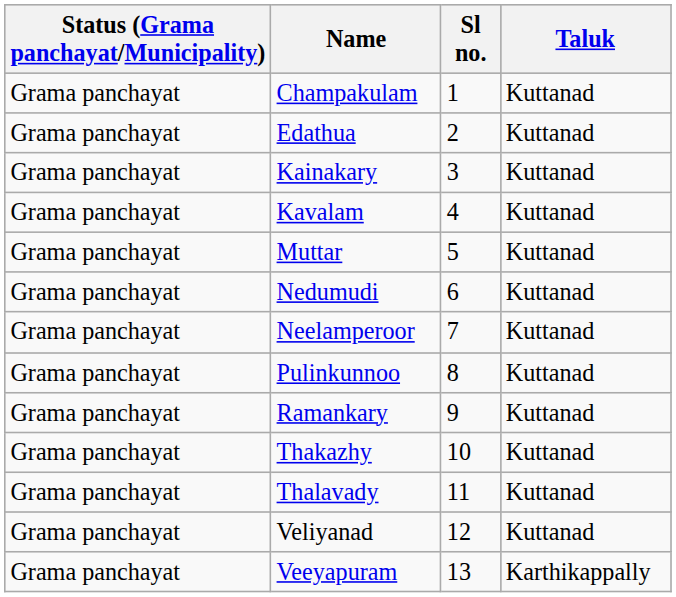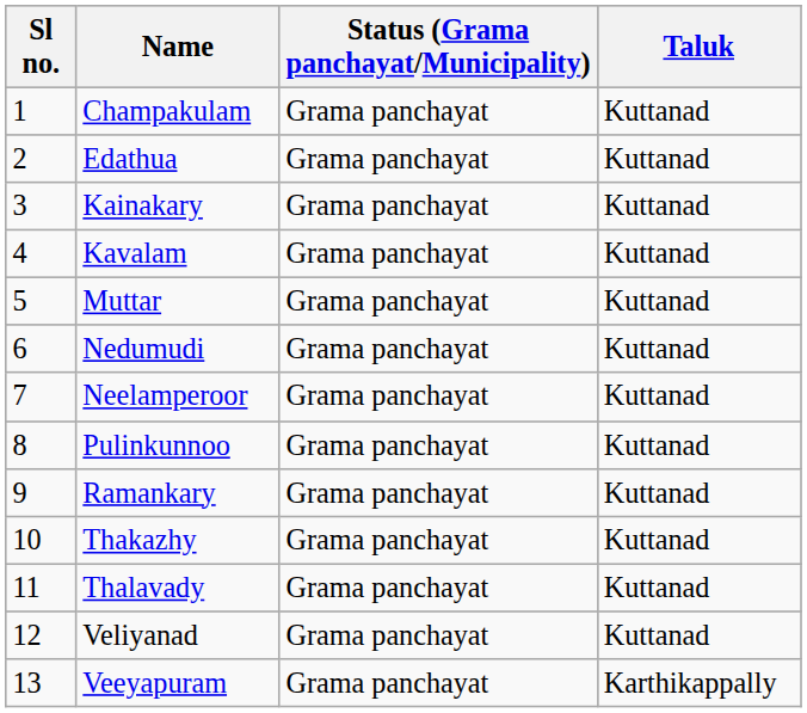columns swapped: Sl no. <-> Status (Grama panchayat/Municipality)
